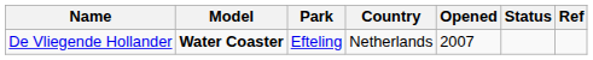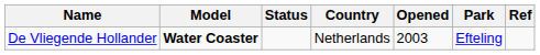columns swapped: Park <-> Status
De Vliegende Hollander | Opened: 2007 -> 2003
